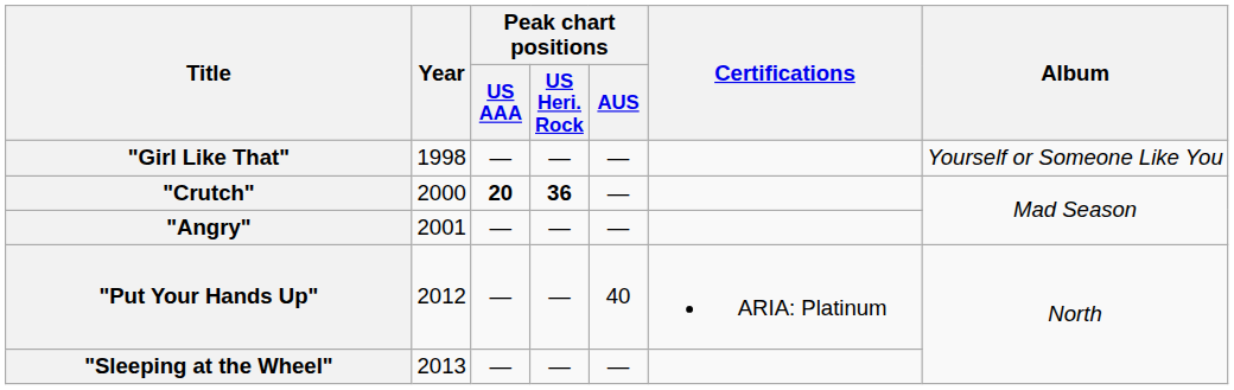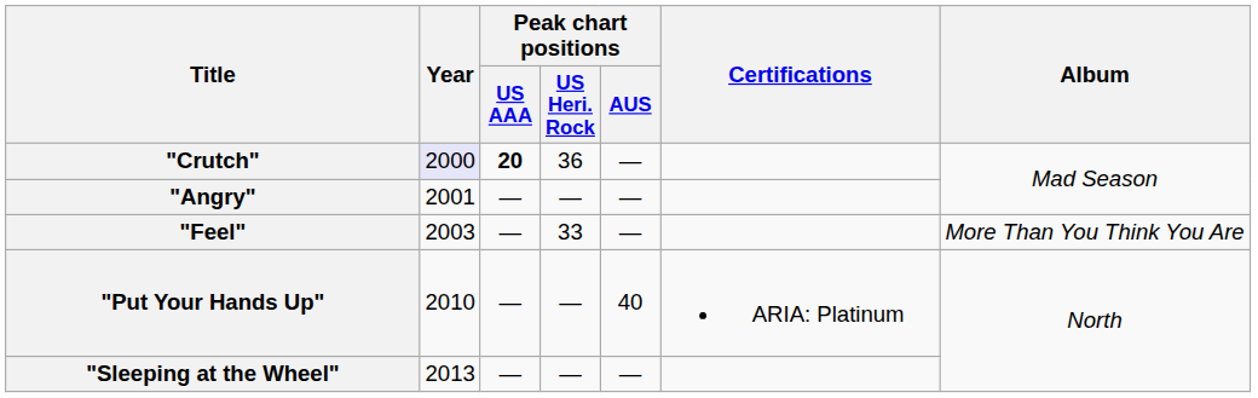- row: "Girl Like That" | 1998 | — | — | — | Yourself or Someone Like You
"Crutch" | Year: no background -> lavender background
"Crutch" | Peak chart positions / US Heri. Rock: bold -> normal
+ row: "Feel" | 2003 | — | 33 | — | More Than You Think You Are
"Put Your Hands Up" | Year: 2012 -> 2010
